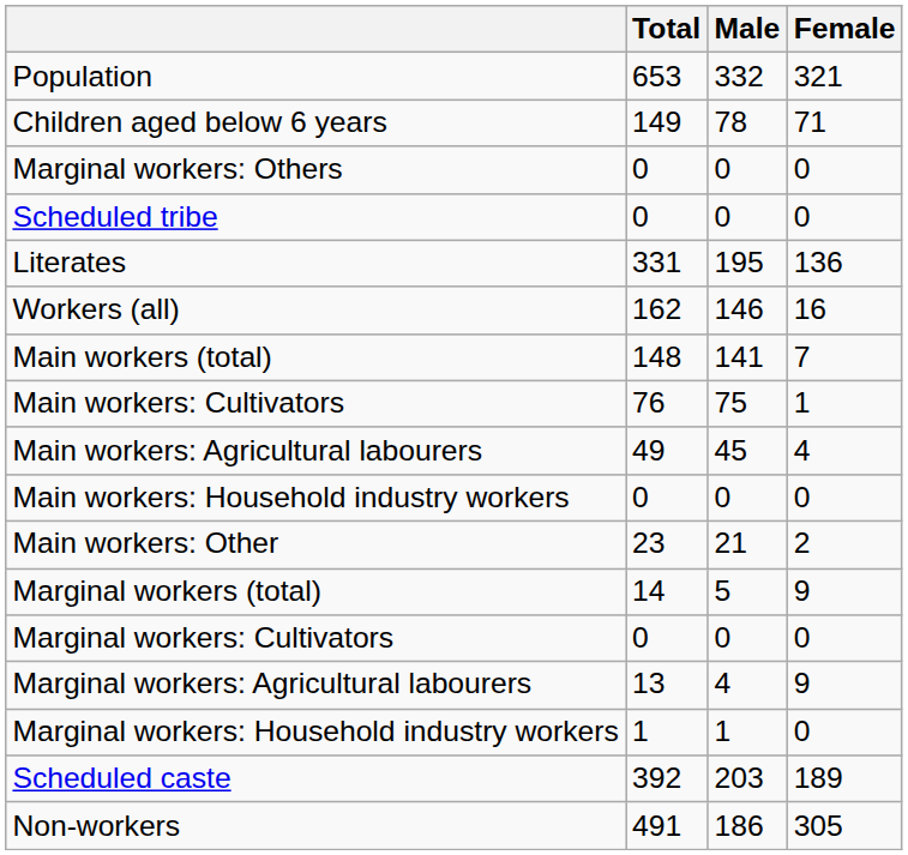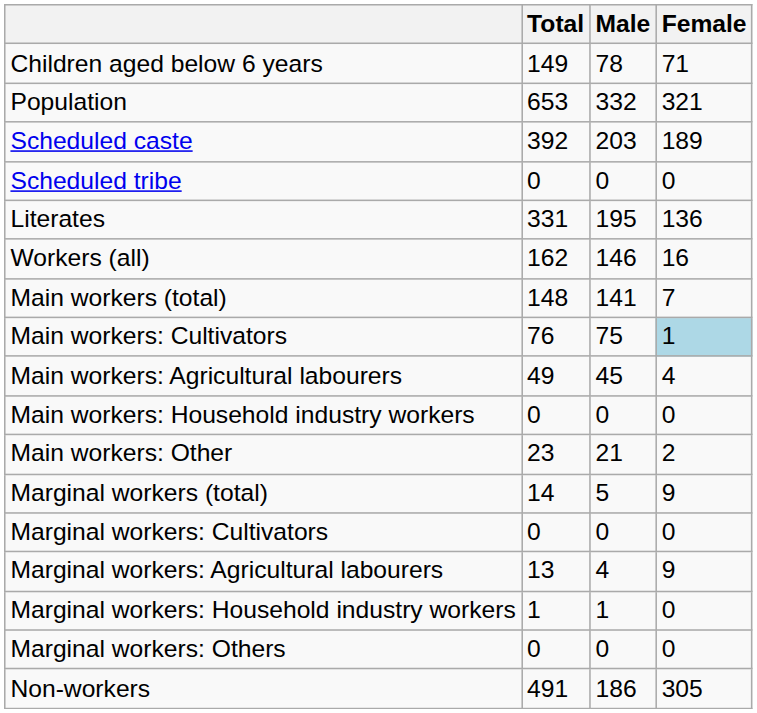rows swapped: Population <-> Children aged below 6 years
rows swapped: Scheduled caste <-> Marginal workers: Others
Main workers: Cultivators | Female: no background -> lightblue background
